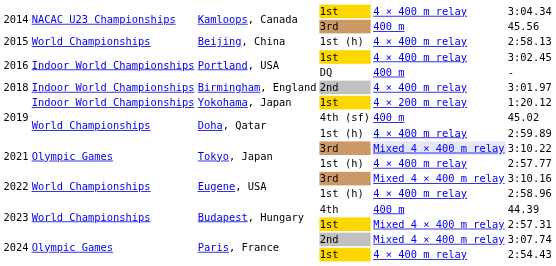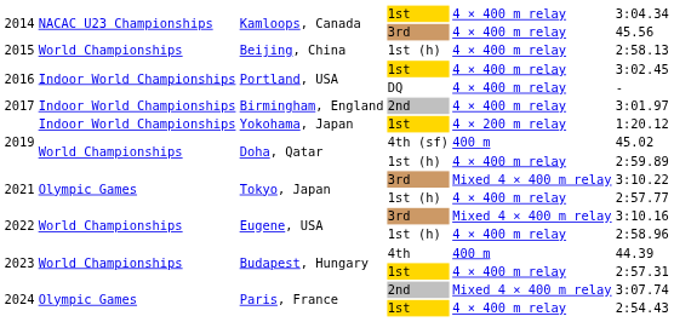Kamloops, Canada / 3rd | column 5: 400 m -> 4 × 400 m relay
Portland, USA / DQ | column 5: 400 m -> 4 × 400 m relay
Birmingham, England | column 1: 2018 -> 2017
Tokyo, Japan / 3rd | column 5: lavender background -> no background
Budapest, Hungary / 1st | column 5: Mixed 4 × 400 m relay -> 4 × 400 m relay
